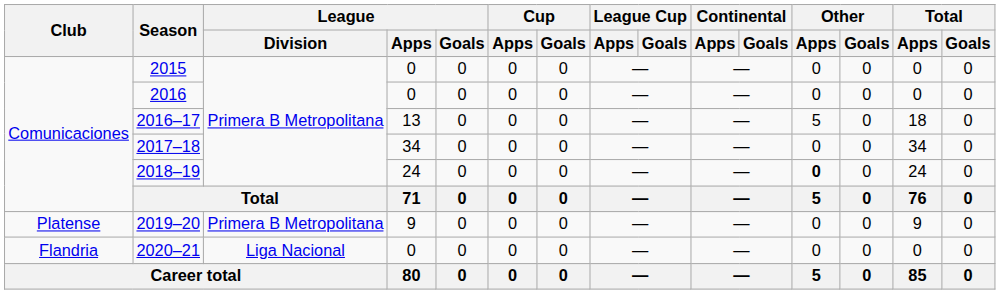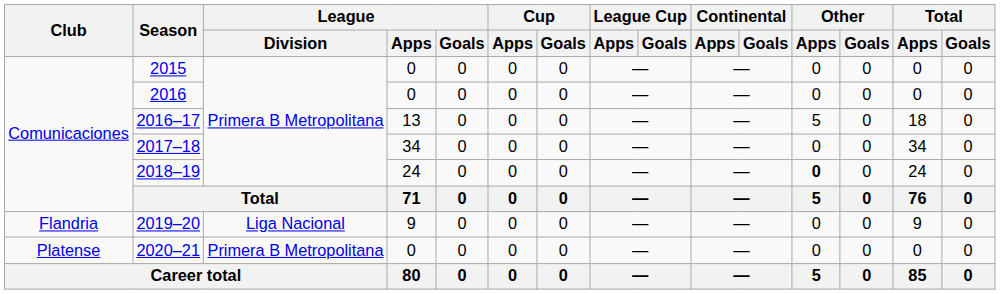2019–20 | Club: Platense -> Flandria
2019–20 | League / Division: Primera B Metropolitana -> Liga Nacional
2020–21 | Club: Flandria -> Platense
2020–21 | League / Division: Liga Nacional -> Primera B Metropolitana
